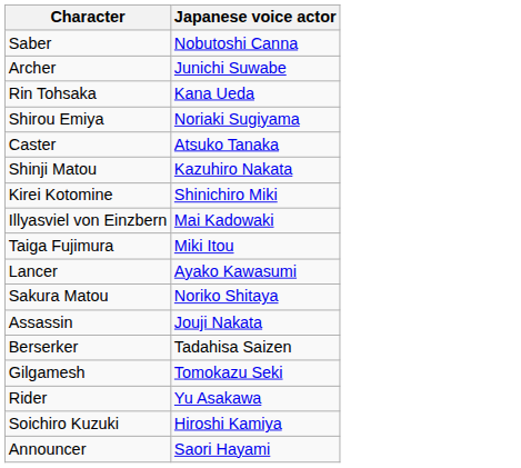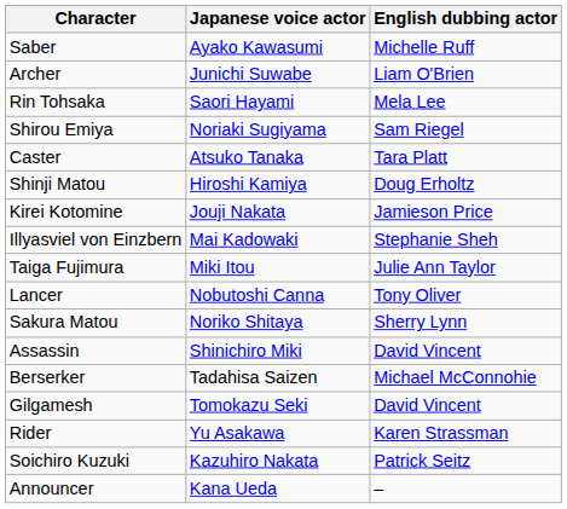+ column: English dubbing actor | Michelle Ruff | Liam O'Brien | Mela Lee | Sam Riegel | Tara Platt | Doug Erholtz | Jamieson Price | Stephanie Sheh | Julie Ann Taylor | Tony Oliver | Sherry Lynn | David Vincent | Michael McConnohie | David Vincent | Karen Strassman | Patrick Seitz | –
Saber | Japanese voice actor: Nobutoshi Canna -> Ayako Kawasumi
Rin Tohsaka | Japanese voice actor: Kana Ueda -> Saori Hayami
Shinji Matou | Japanese voice actor: Kazuhiro Nakata -> Hiroshi Kamiya
Kirei Kotomine | Japanese voice actor: Shinichiro Miki -> Jouji Nakata
Lancer | Japanese voice actor: Ayako Kawasumi -> Nobutoshi Canna
Assassin | Japanese voice actor: Jouji Nakata -> Shinichiro Miki
Soichiro Kuzuki | Japanese voice actor: Hiroshi Kamiya -> Kazuhiro Nakata
Announcer | Japanese voice actor: Saori Hayami -> Kana Ueda
